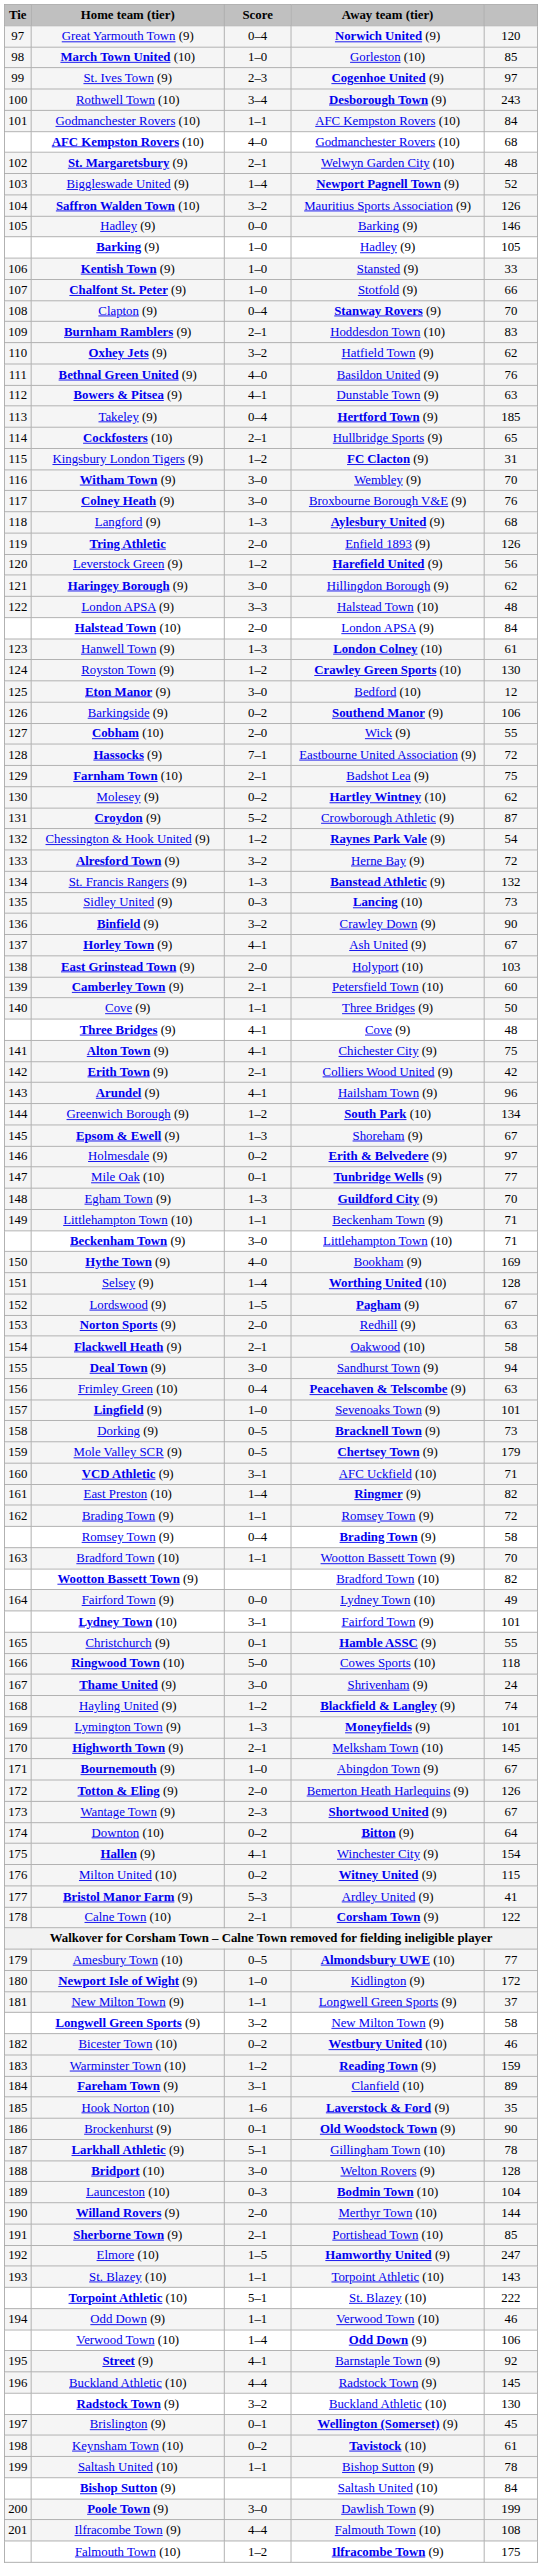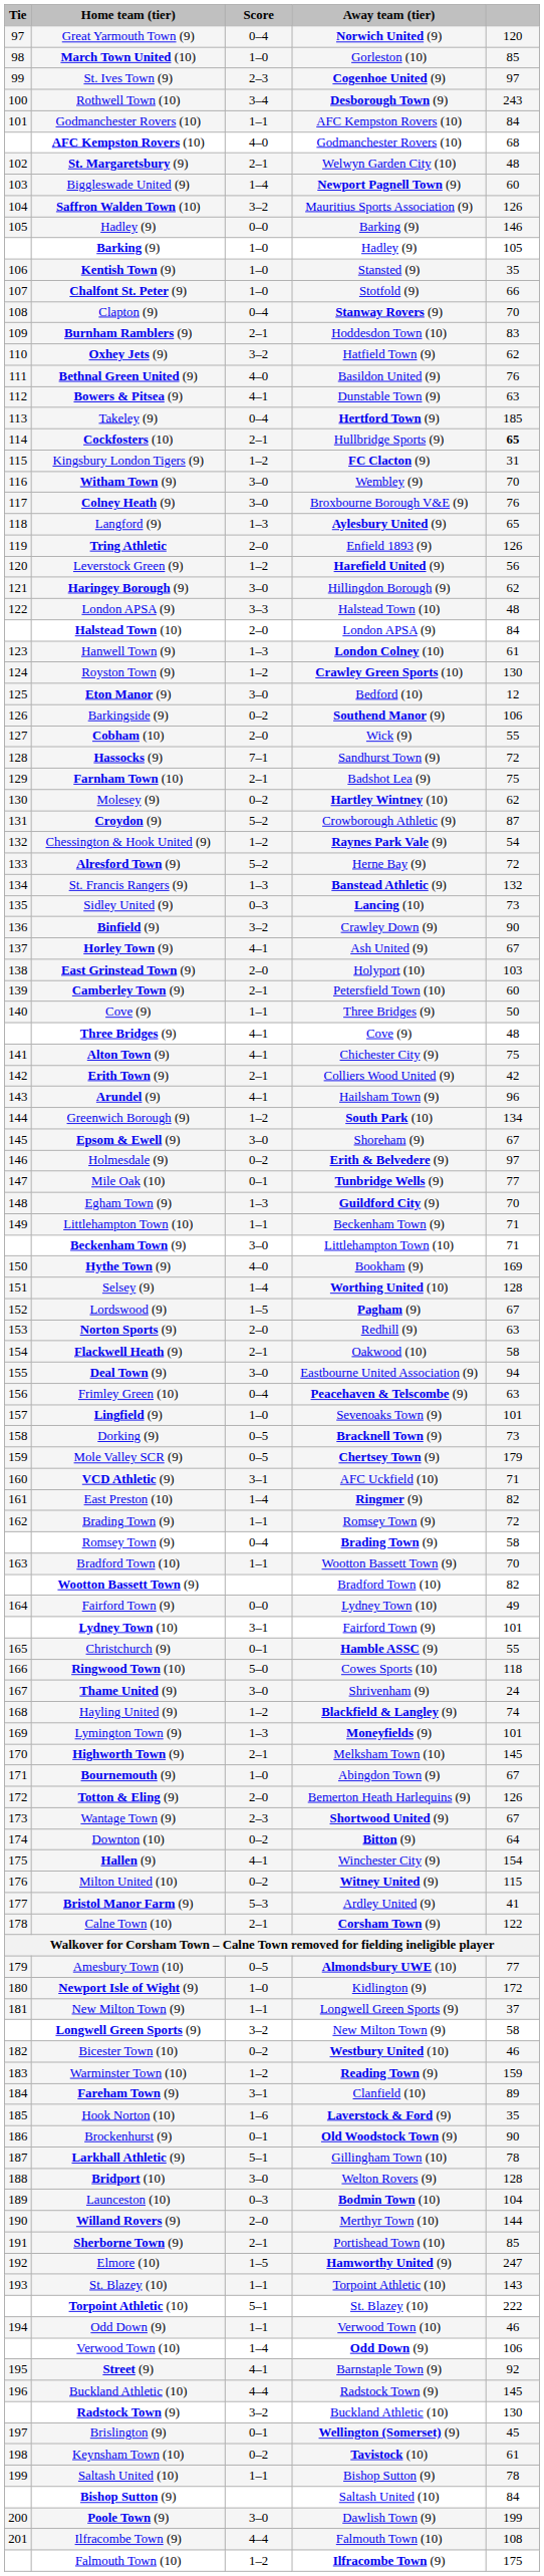Biggleswade United (9) | column 5: 52 -> 60
Kentish Town (9) | column 5: 33 -> 35
Cockfosters (10) | column 5: normal -> bold
Langford (9) | column 5: 68 -> 65
Hassocks (9) | Away team (tier): Eastbourne United Association (9) -> Sandhurst Town (9)
Alresford Town (9) | Score: 3–2 -> 5–2
Epsom & Ewell (9) | Score: 1–3 -> 3–0
Deal Town (9) | Away team (tier): Sandhurst Town (9) -> Eastbourne United Association (9)
